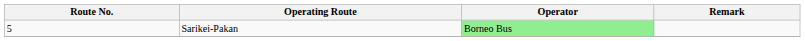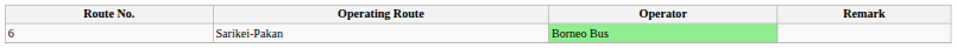Sarikei-Pakan | Route No.: 5 -> 6
